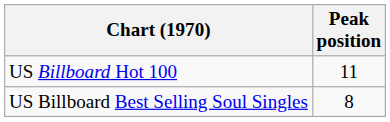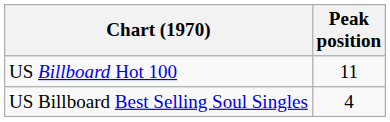US Billboard Best Selling Soul Singles | Peak position: 8 -> 4
